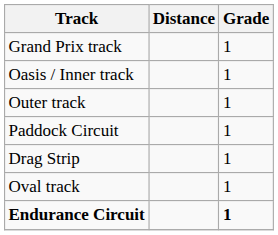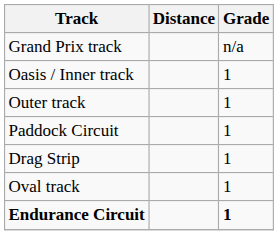Grand Prix track | Grade: 1 -> n/a
